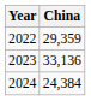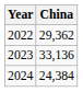2022 | China: 29,359 -> 29,362
